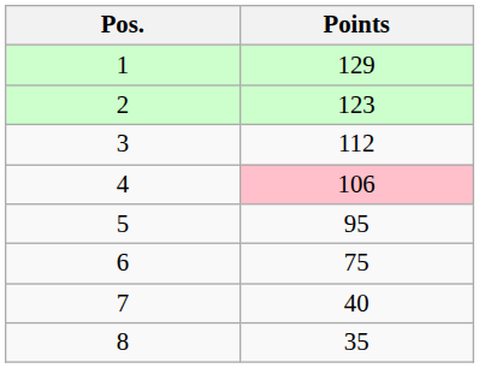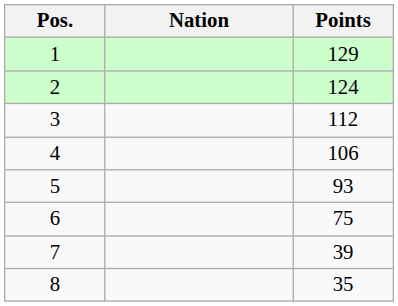+ column: Nation
2 | Points: 123 -> 124
4 | Points: pink background -> no background
5 | Points: 95 -> 93
7 | Points: 40 -> 39
